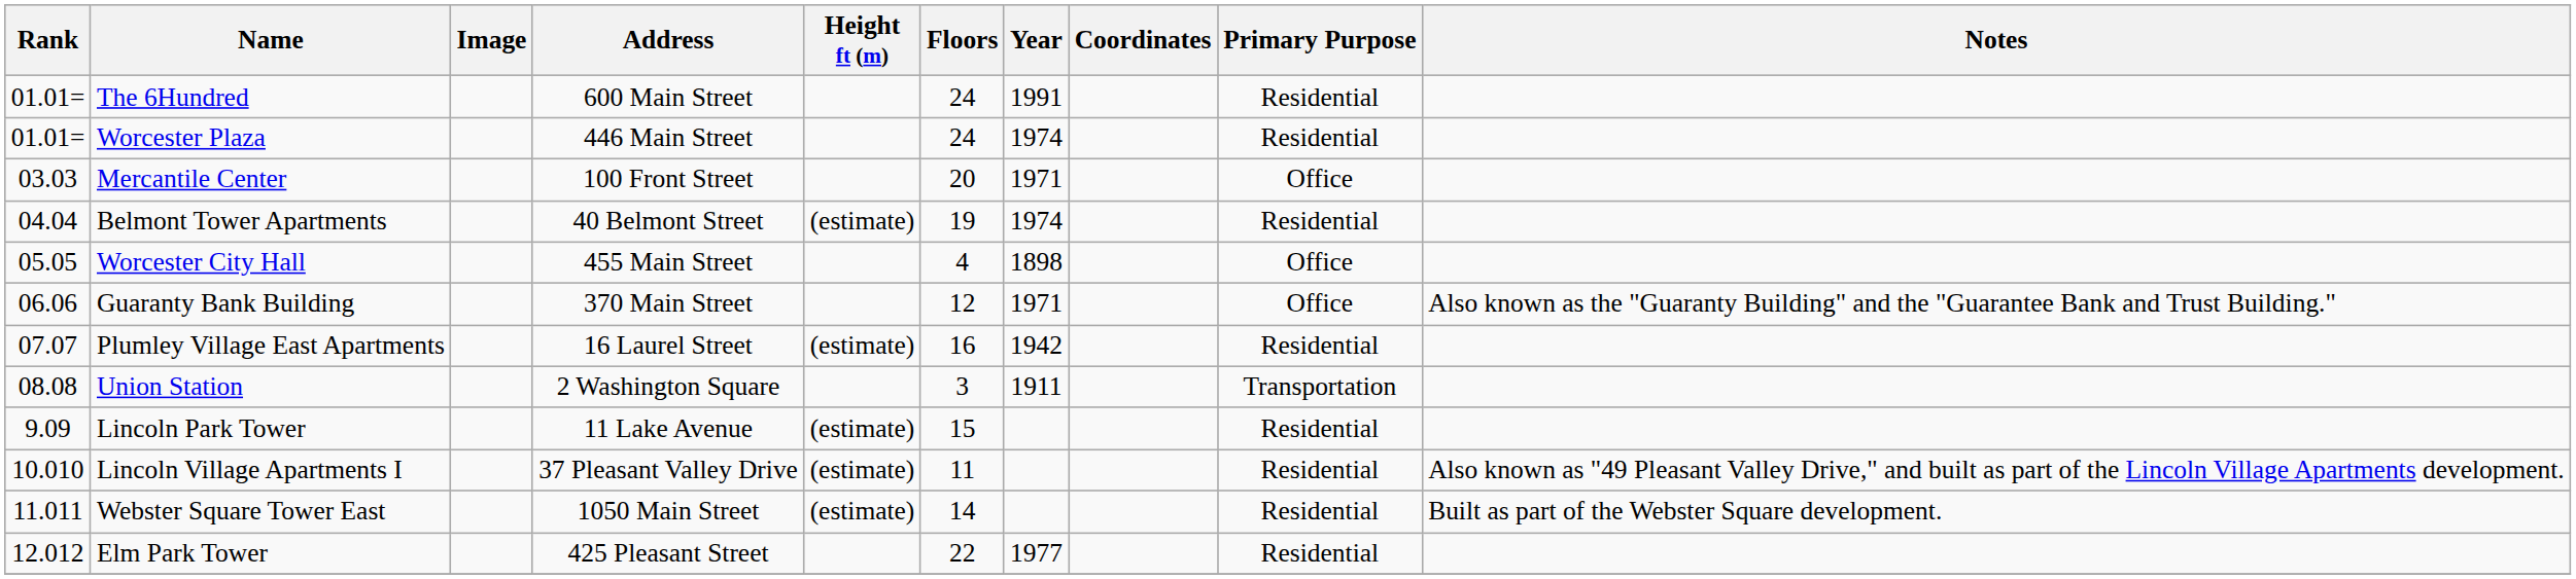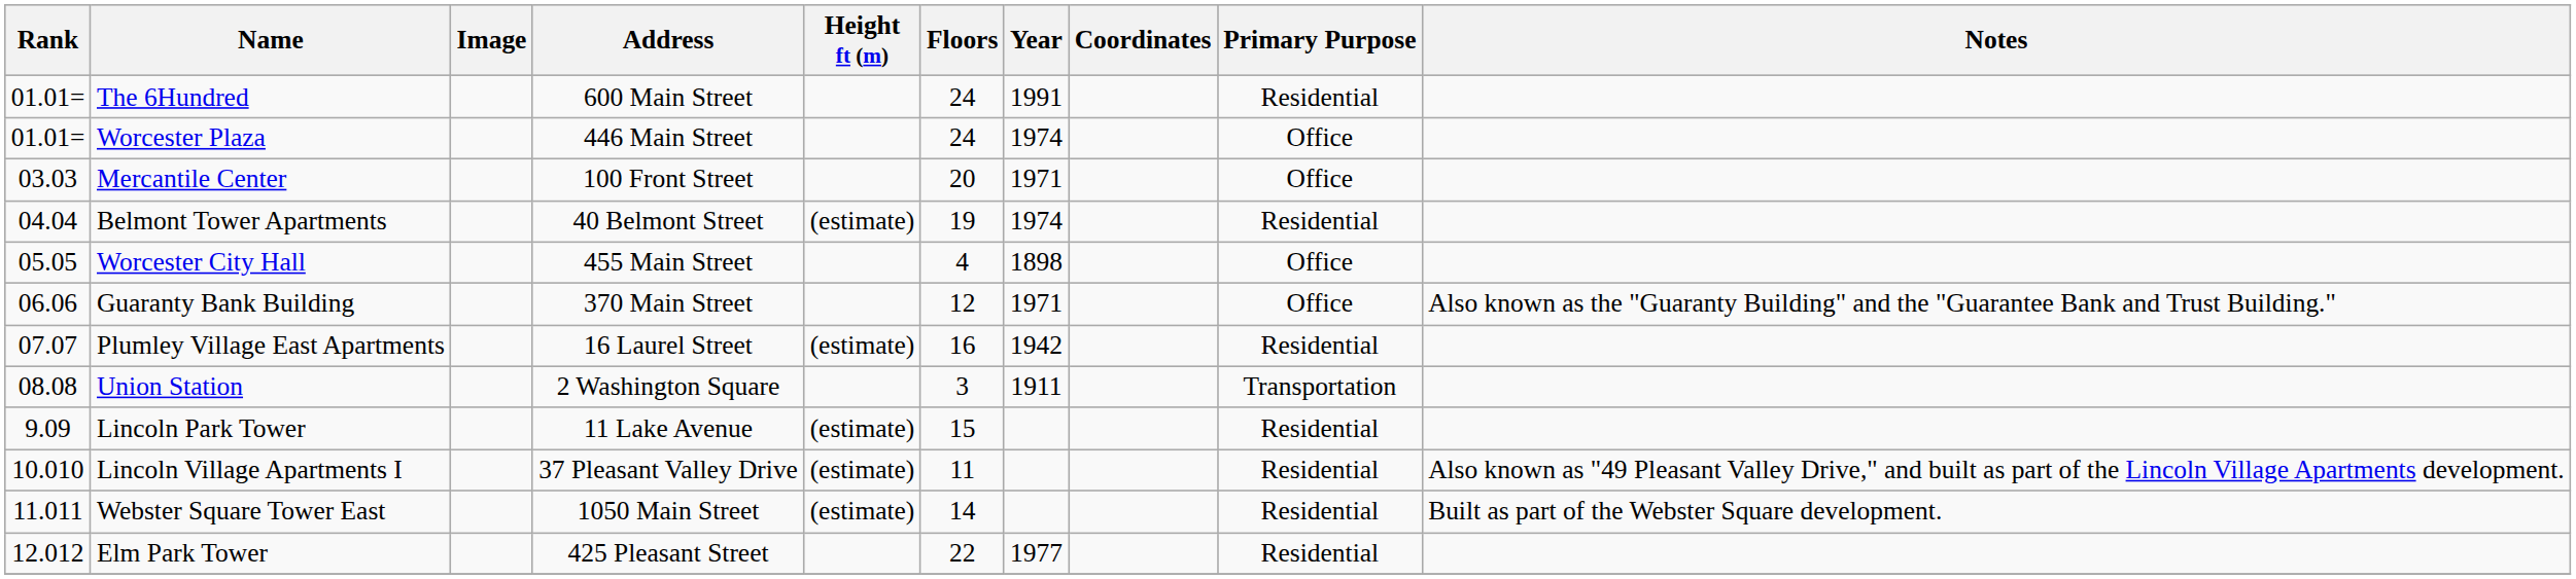Worcester Plaza | Primary Purpose: Residential -> Office
